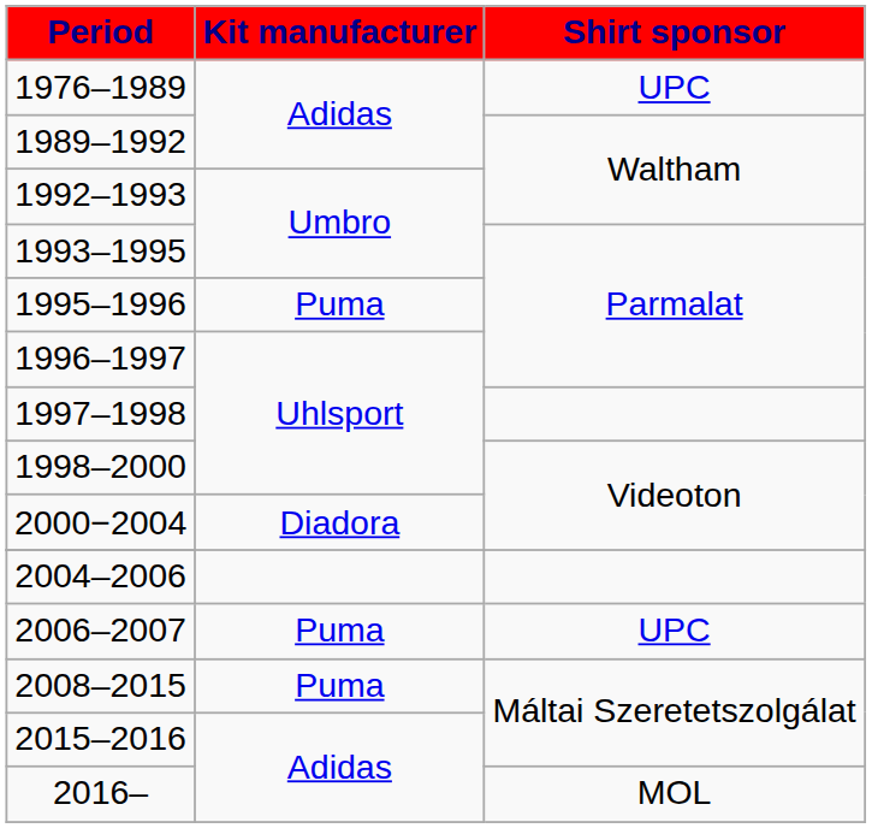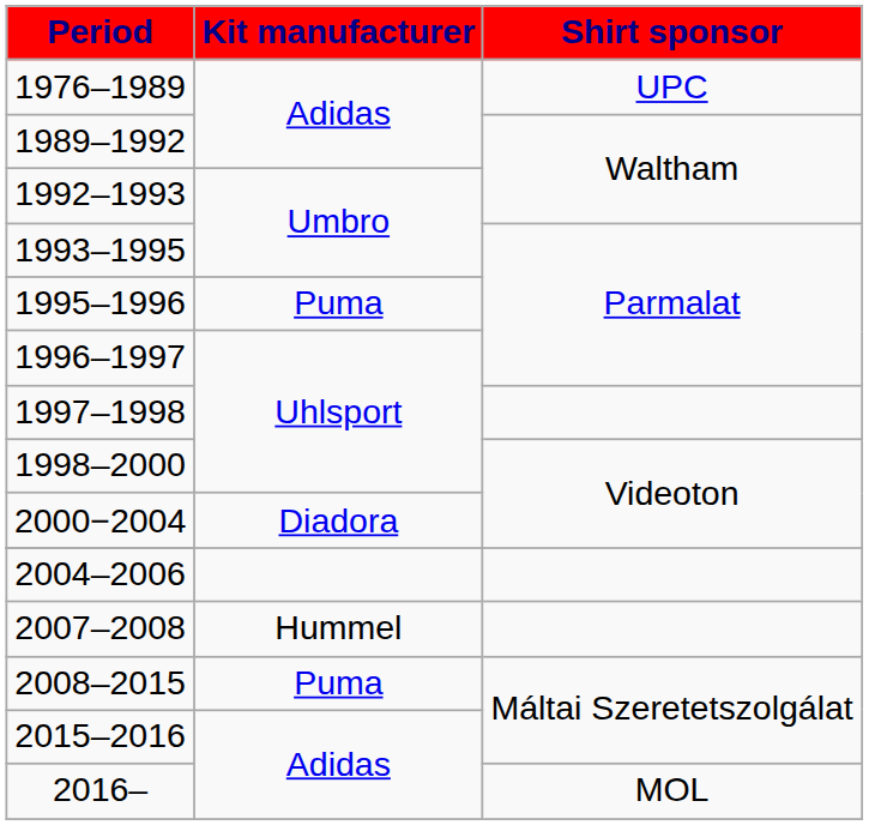- row: 2006–2007 | Puma | UPC
+ row: 2007–2008 | Hummel
